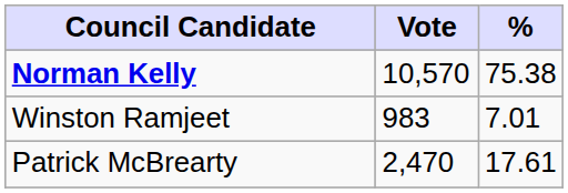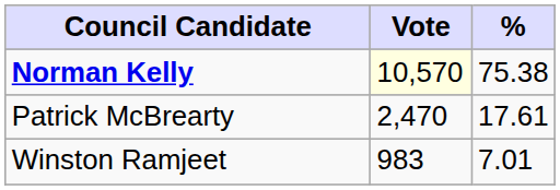Norman Kelly | Vote: no background -> lightyellow background
rows swapped: Patrick McBrearty <-> Winston Ramjeet
